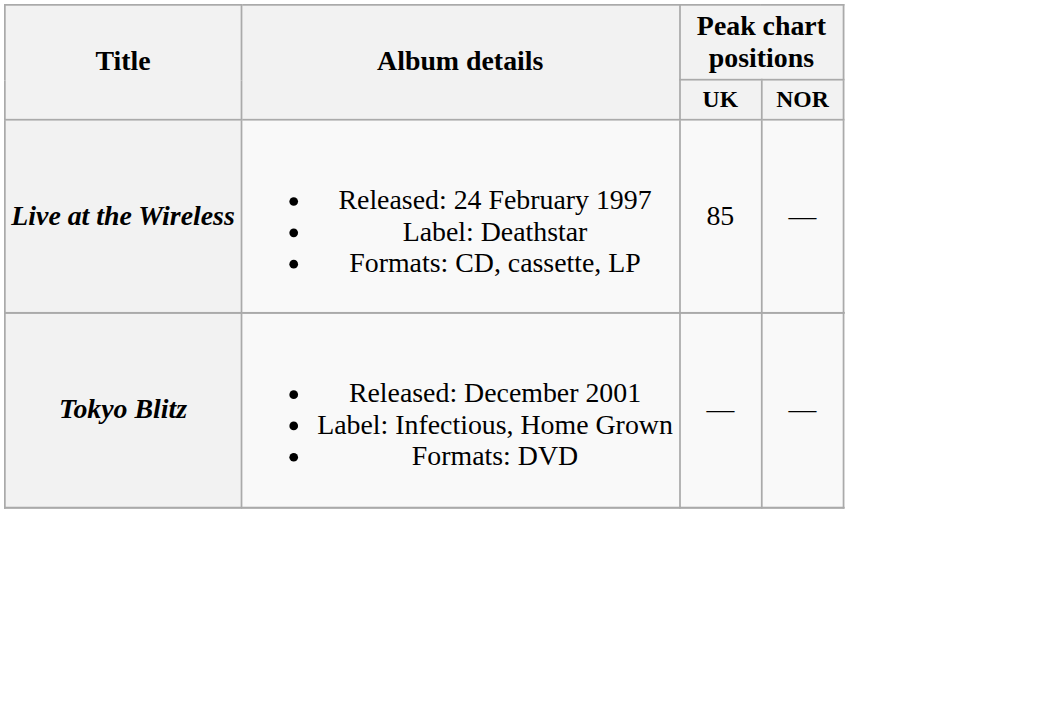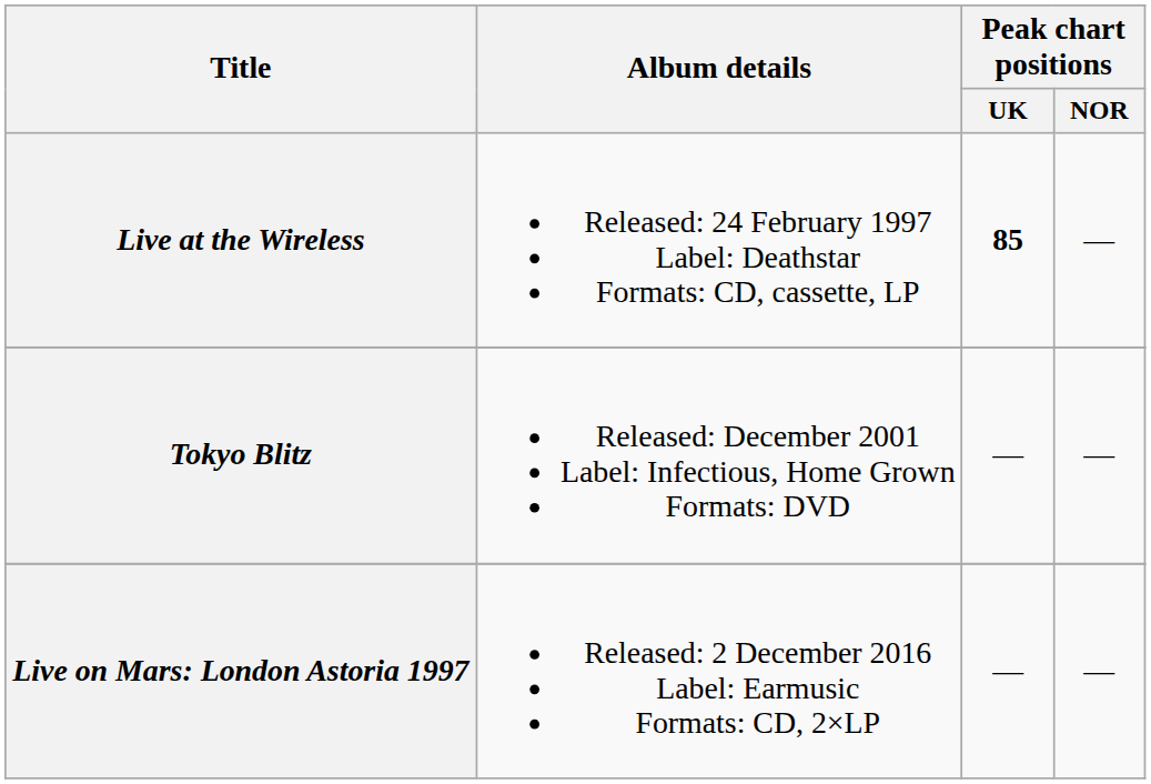Live at the Wireless | Peak chart positions / UK: normal -> bold
+ row: Live on Mars: London Astoria 1997 | Released: 2 December 2016 Label: Earmusic Formats: CD, 2×LP | — | —
